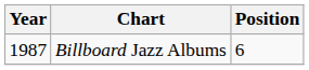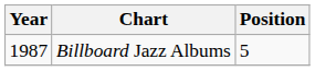Billboard Jazz Albums | Position: 6 -> 5
